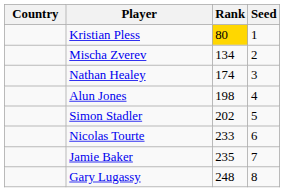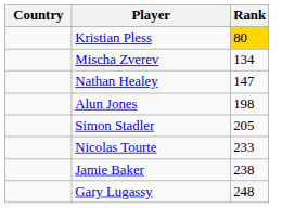- column: Seed | 1 | 2 | 3 | 4 | 5 | 6 | 7 | 8
Nathan Healey | Rank: 174 -> 147
Simon Stadler | Rank: 202 -> 205
Jamie Baker | Rank: 235 -> 238
